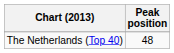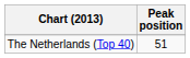The Netherlands (Top 40) | Peak position: 48 -> 51
